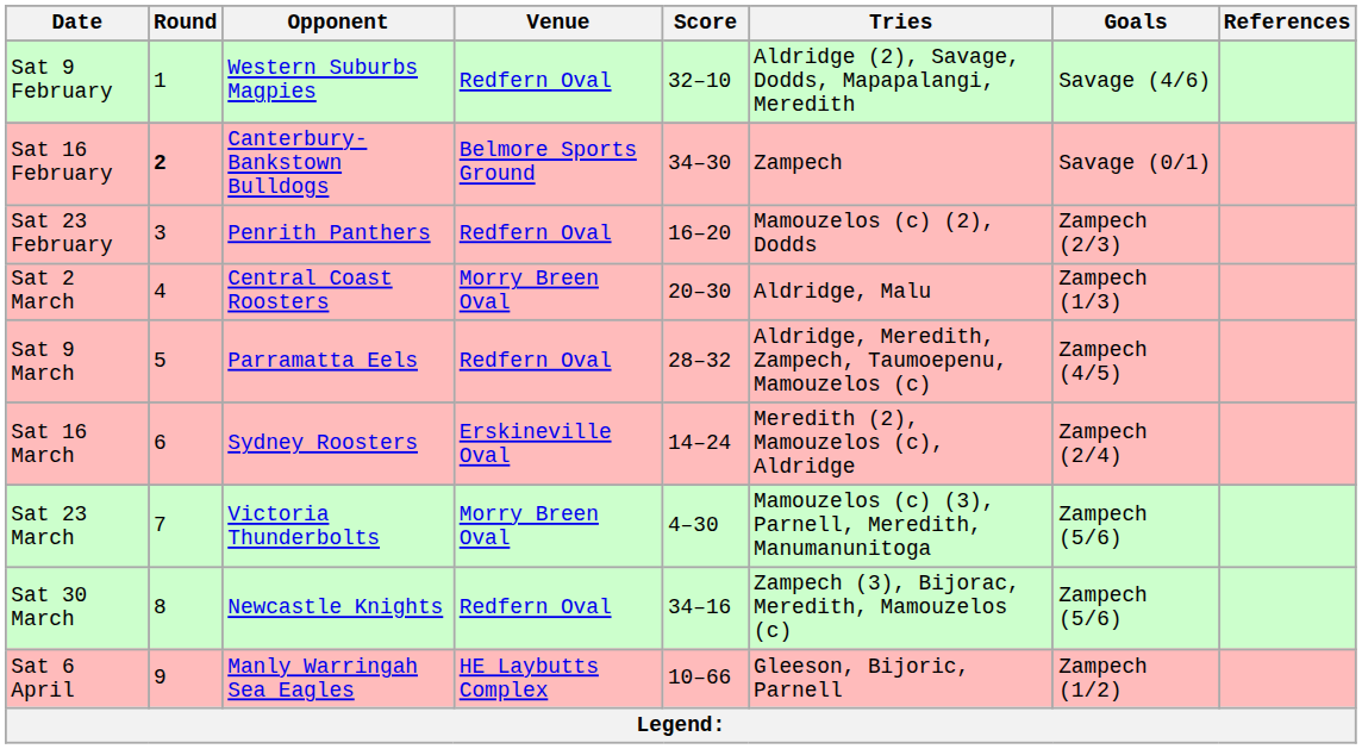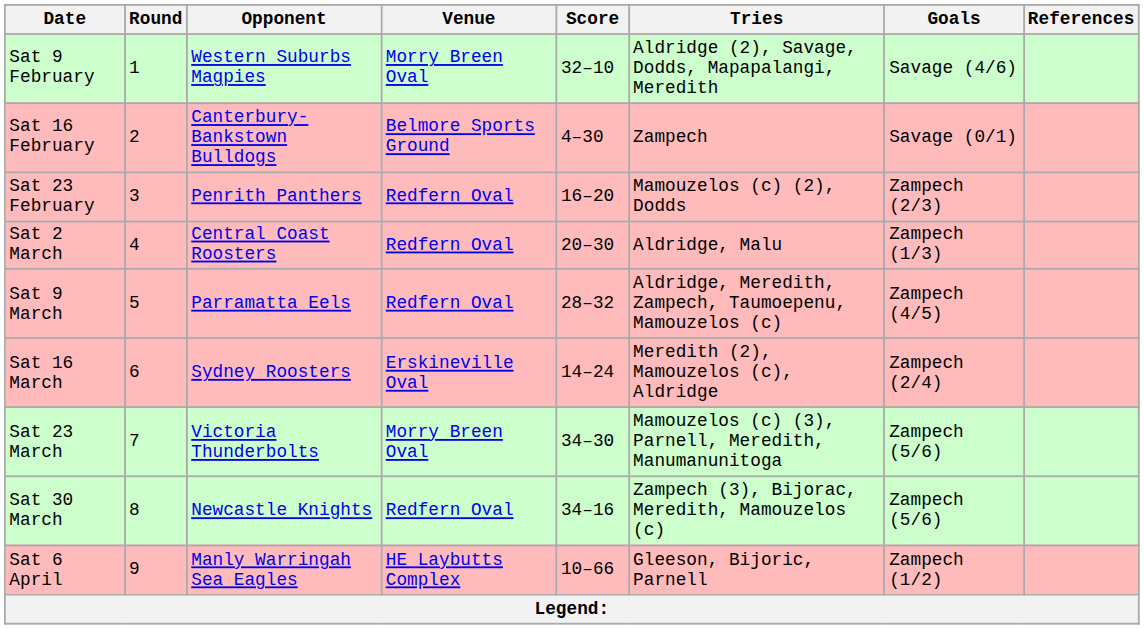Sat 9 February | Venue: Redfern Oval -> Morry Breen Oval
Sat 16 February | Round: bold -> normal
Sat 16 February | Score: 34–30 -> 4–30
Sat 2 March | Venue: Morry Breen Oval -> Redfern Oval
Sat 23 March | Score: 4–30 -> 34–30
